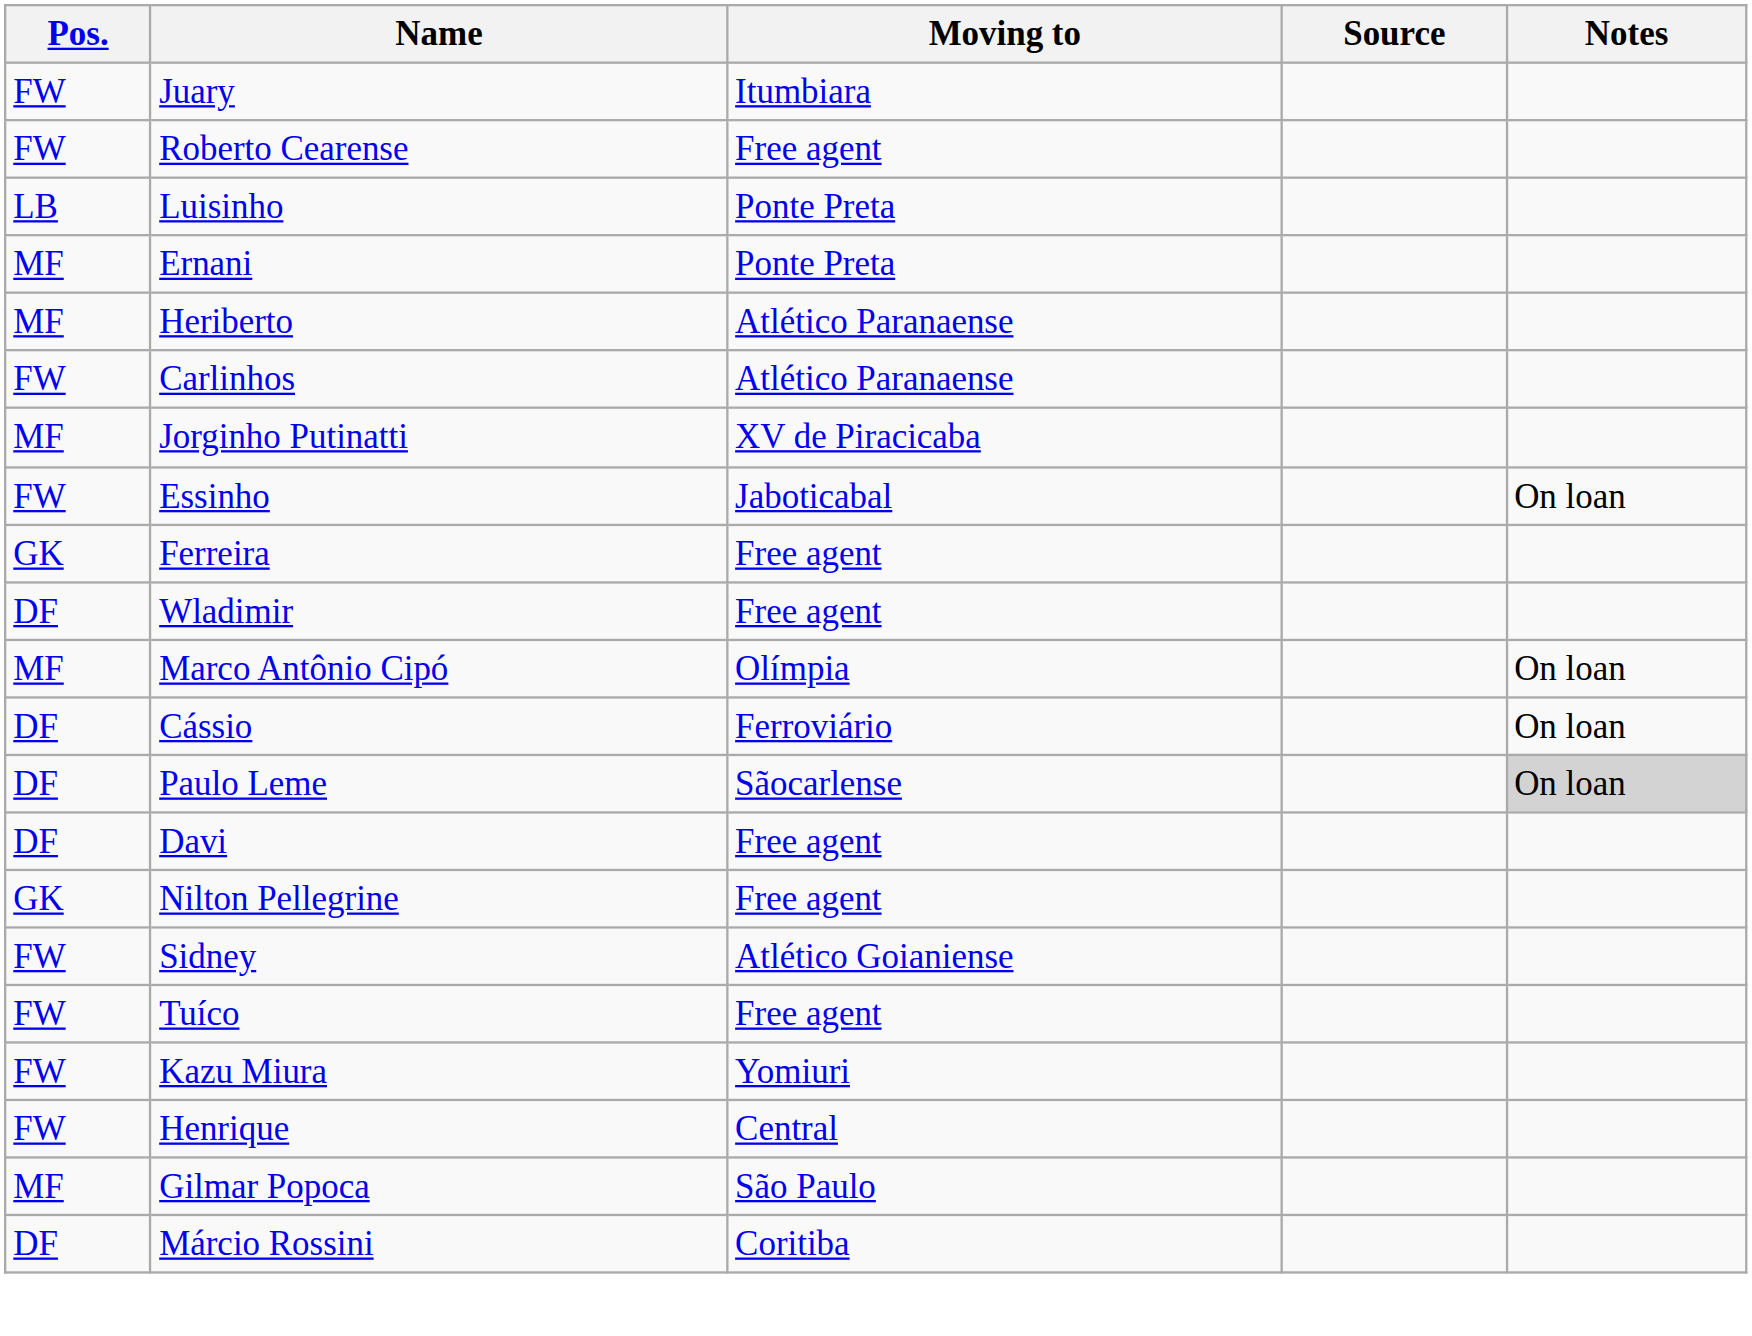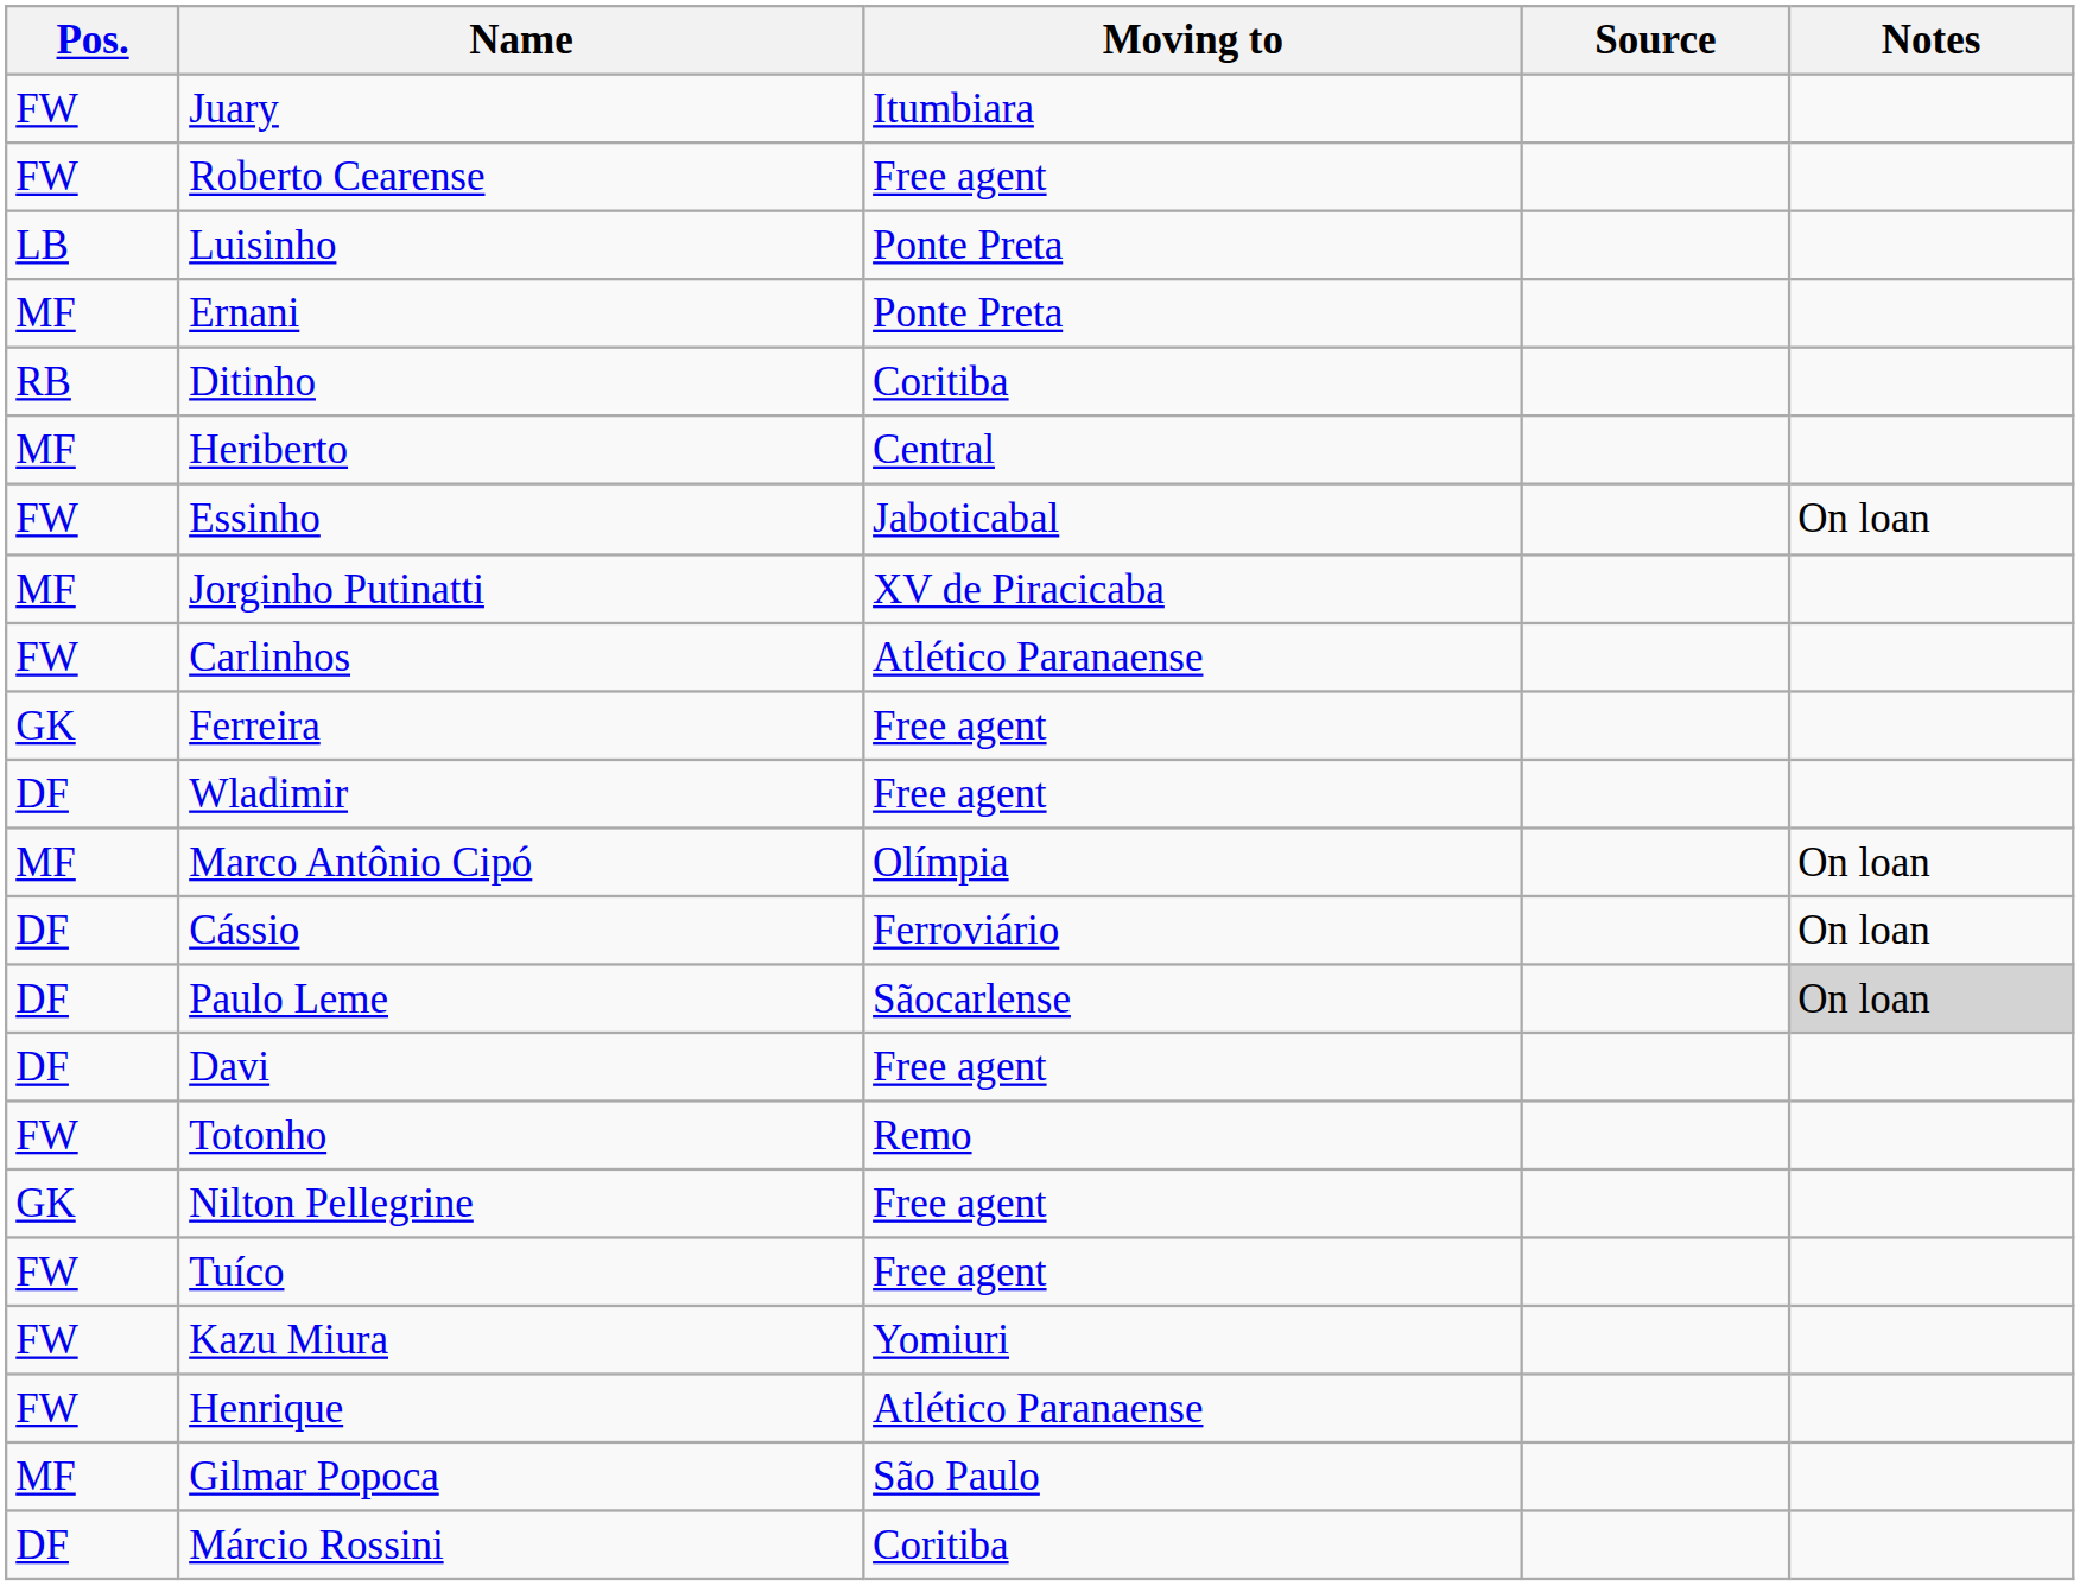+ row: RB | Ditinho | Coritiba
Heriberto | Moving to: Atlético Paranaense -> Central
rows swapped: Carlinhos <-> Essinho
+ row: FW | Totonho | Remo
- row: FW | Sidney | Atlético Goianiense
Henrique | Moving to: Central -> Atlético Paranaense
